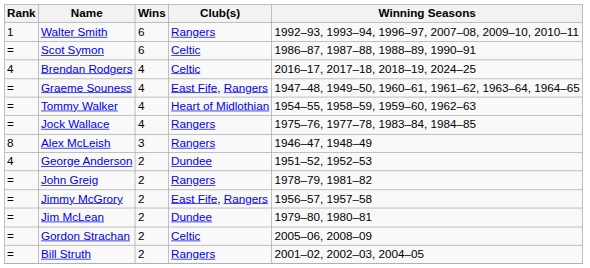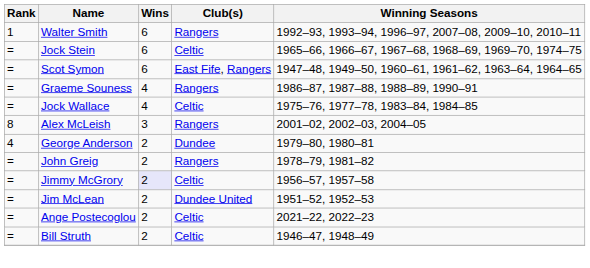+ row: = | Jock Stein | 6 | Celtic | 1965–66, 1966–67, 1967–68, 1968–69, 1969–70, 1974–75
Scot Symon | Club(s): Celtic -> East Fife, Rangers
Scot Symon | Winning Seasons: 1986–87, 1987–88, 1988–89, 1990–91 -> 1947–48, 1949–50, 1960–61, 1961–62, 1963–64, 1964–65
- row: 4 | Brendan Rodgers | 4 | Celtic | 2016–17, 2017–18, 2018–19, 2024–25
Graeme Souness | Club(s): East Fife, Rangers -> Rangers
Graeme Souness | Winning Seasons: 1947–48, 1949–50, 1960–61, 1961–62, 1963–64, 1964–65 -> 1986–87, 1987–88, 1988–89, 1990–91
- row: = | Tommy Walker | 4 | Heart of Midlothian | 1954–55, 1958–59, 1959–60, 1962–63
Jock Wallace | Club(s): Rangers -> Celtic
Alex McLeish | Winning Seasons: 1946–47, 1948–49 -> 2001–02, 2002–03, 2004–05
George Anderson | Winning Seasons: 1951–52, 1952–53 -> 1979–80, 1980–81
Jimmy McGrory | Wins: no background -> lavender background
Jimmy McGrory | Club(s): East Fife, Rangers -> Celtic
Jim McLean | Club(s): Dundee -> Dundee United
Jim McLean | Winning Seasons: 1979–80, 1980–81 -> 1951–52, 1952–53
+ row: = | Ange Postecoglou | 2 | Celtic | 2021–22, 2022–23
- row: = | Gordon Strachan | 2 | Celtic | 2005–06, 2008–09
Bill Struth | Club(s): Rangers -> Celtic
Bill Struth | Winning Seasons: 2001–02, 2002–03, 2004–05 -> 1946–47, 1948–49
